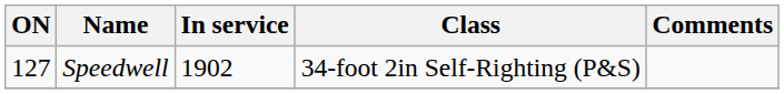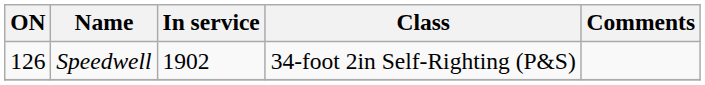Speedwell | ON: 127 -> 126
